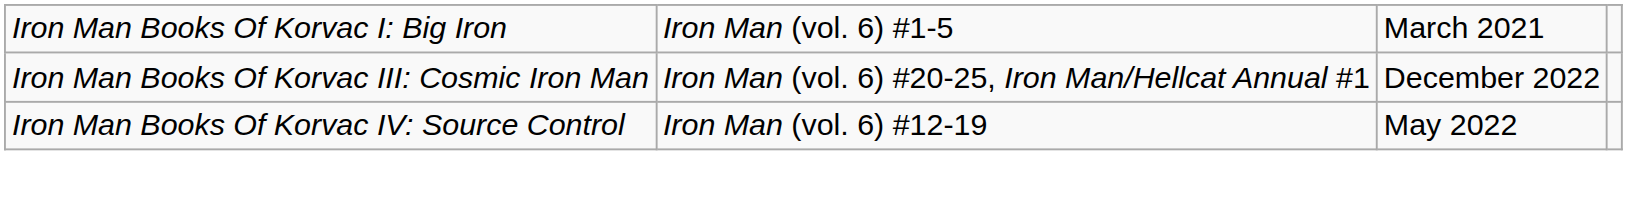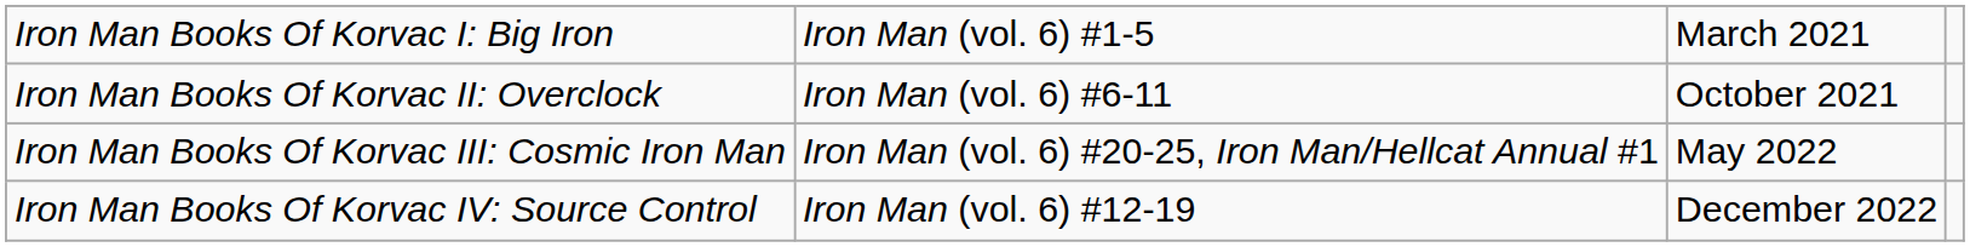+ row: Iron Man Books Of Korvac II: Overclock | Iron Man (vol. 6) #6-11 | October 2021
Iron Man Books Of Korvac III: Cosmic Iron Man | column 3: December 2022 -> May 2022
Iron Man Books Of Korvac IV: Source Control | column 3: May 2022 -> December 2022
